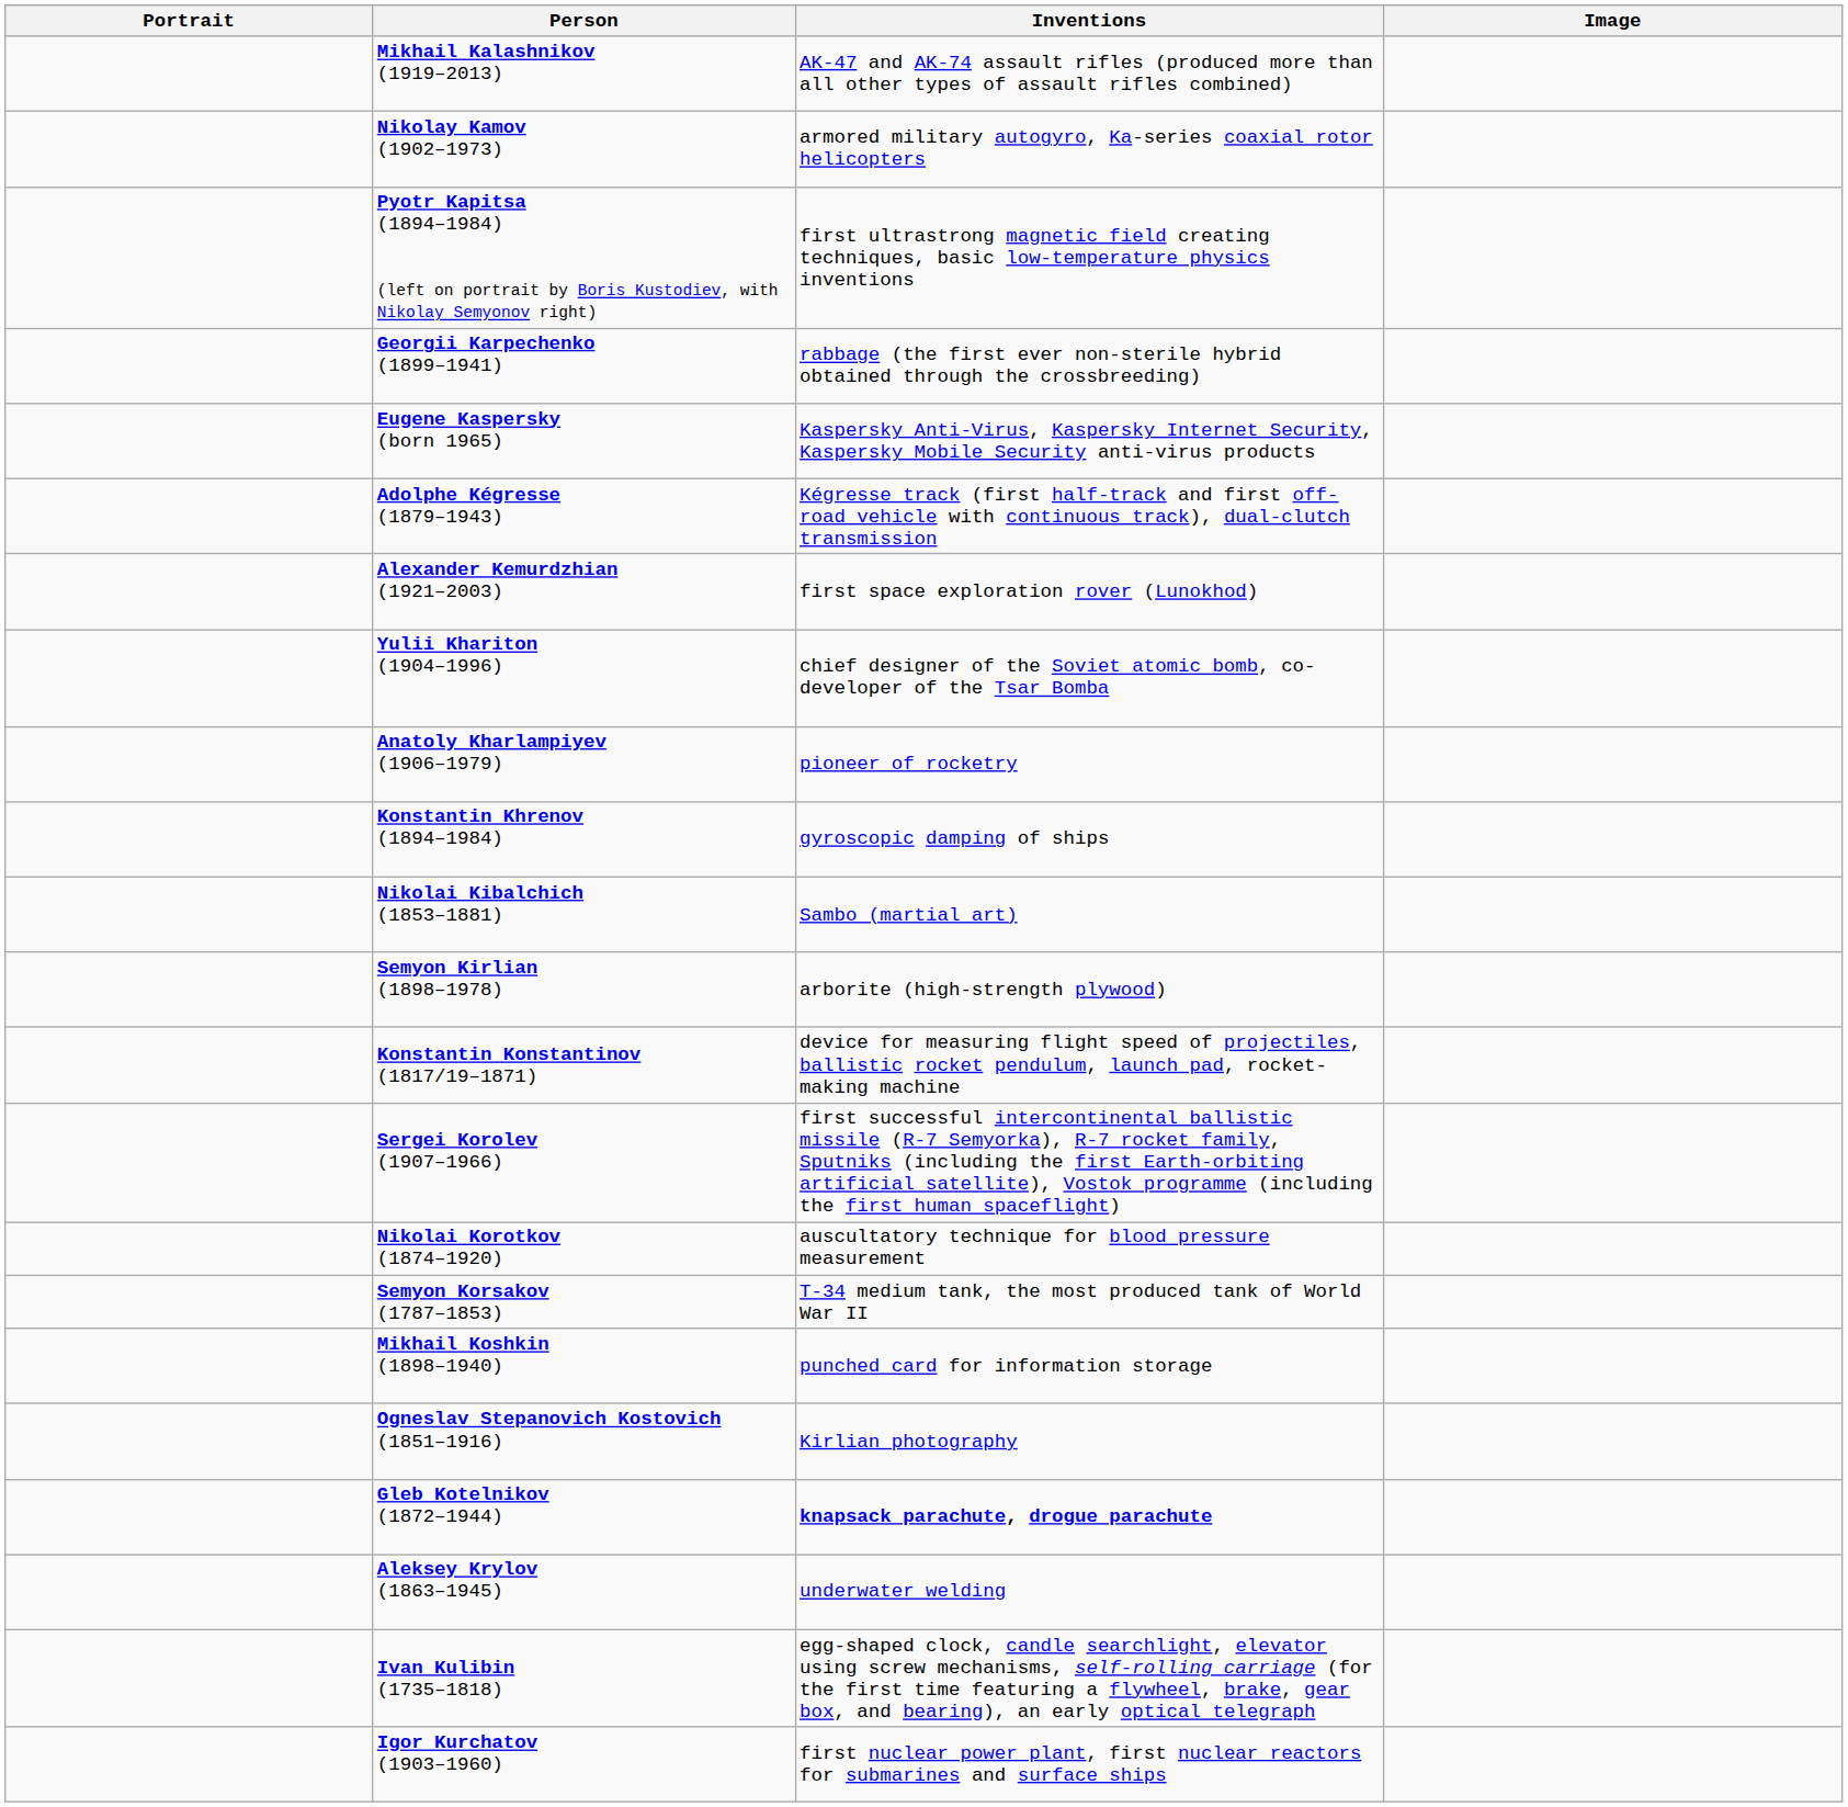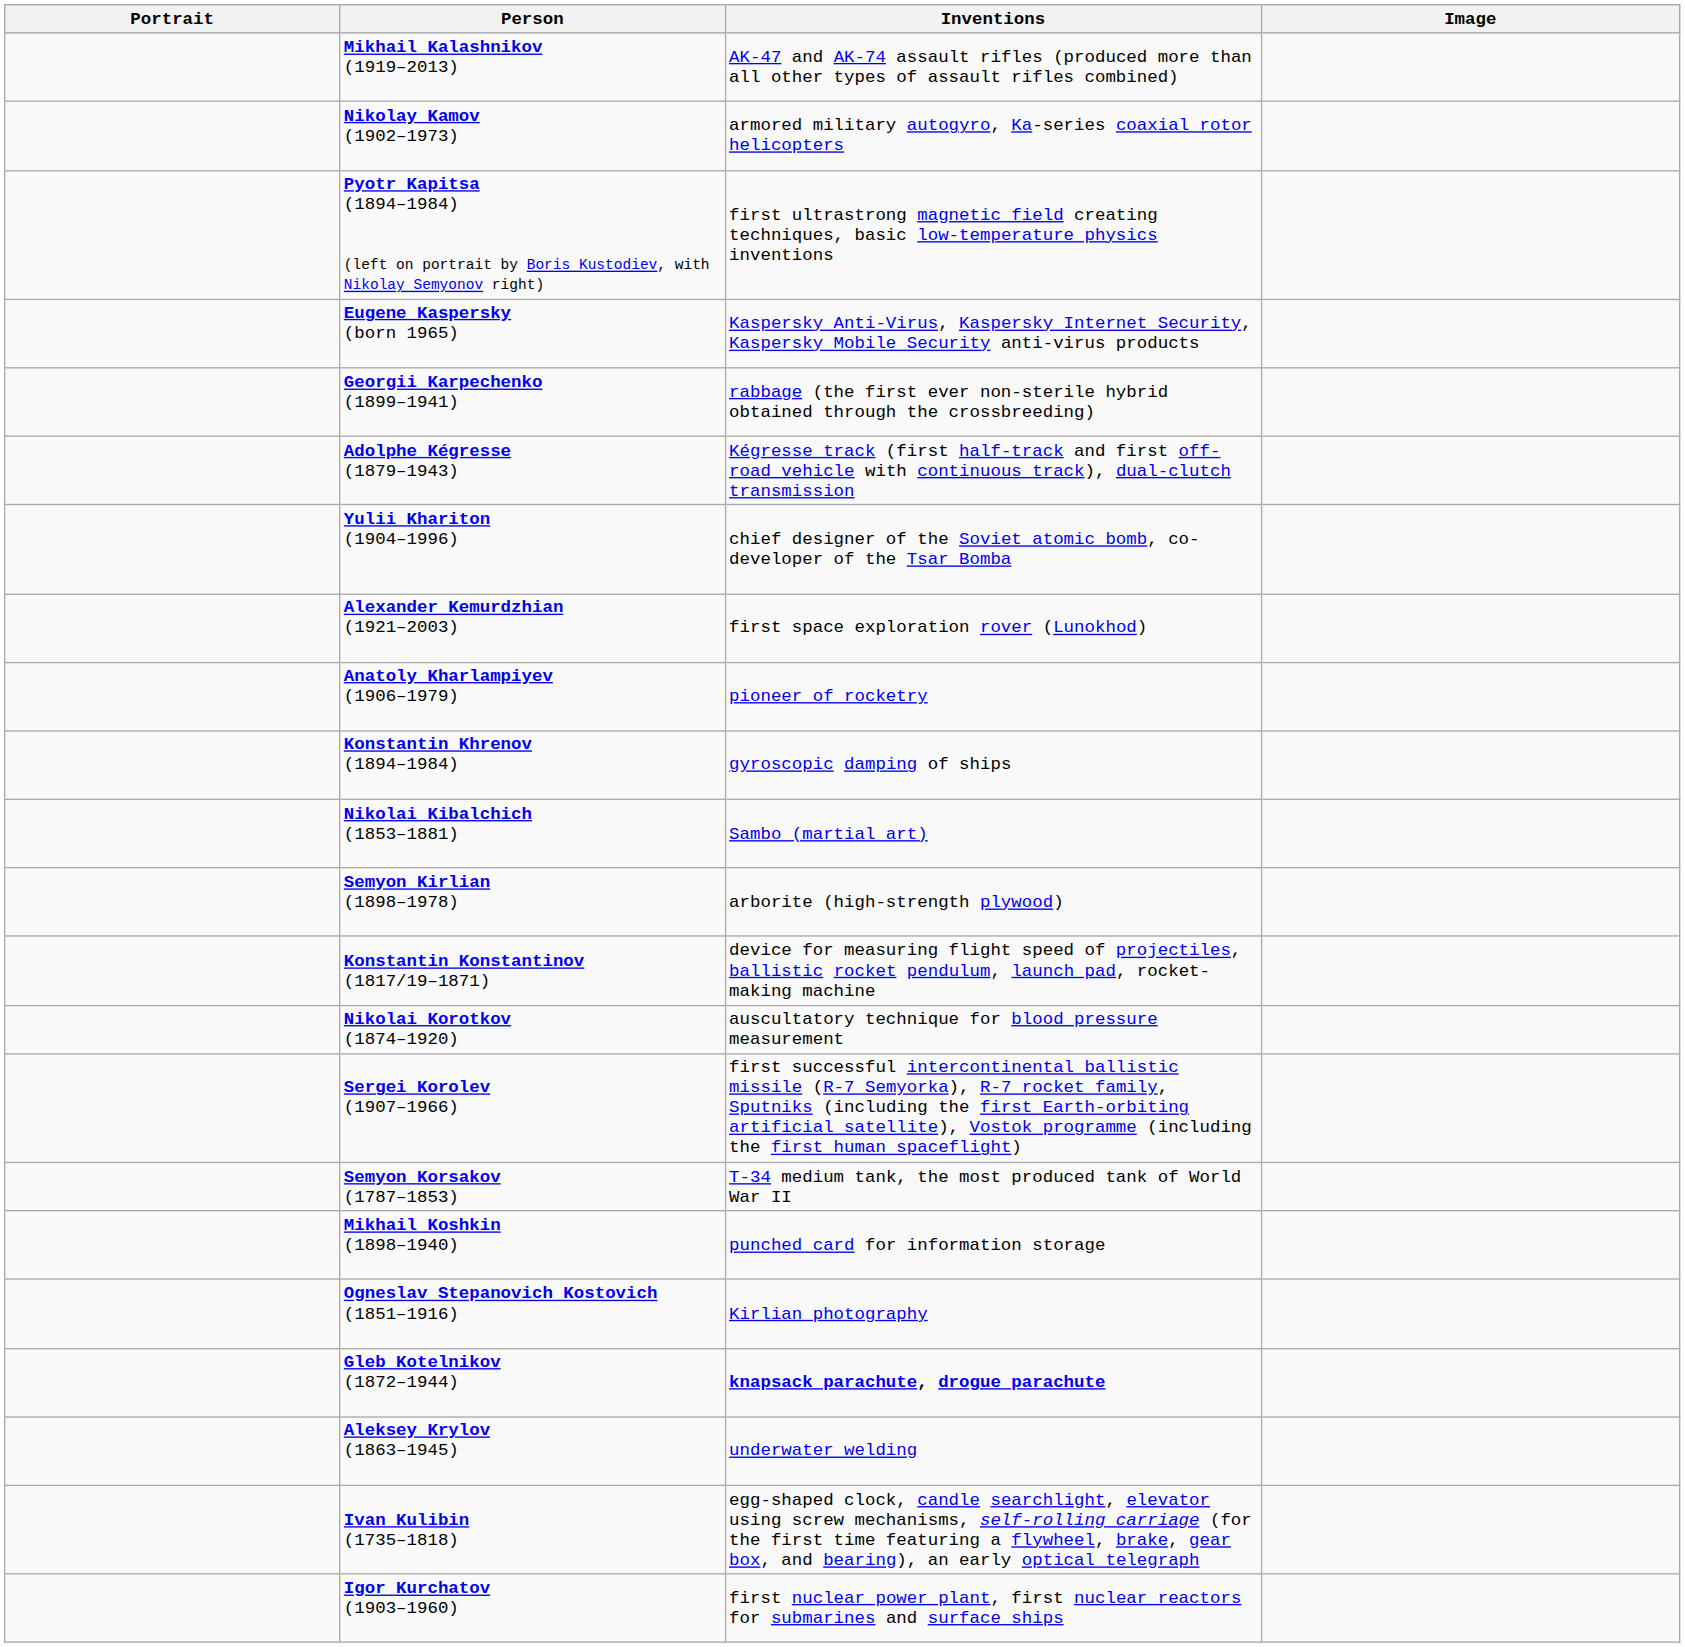rows swapped: Georgii Karpechenko (1899–1941) <-> Eugene Kaspersky (born 1965)
rows swapped: Alexander Kemurdzhian (1921–2003) <-> Yulii Khariton (1904–1996)
rows swapped: Sergei Korolev (1907–1966) <-> Nikolai Korotkov (1874–1920)
